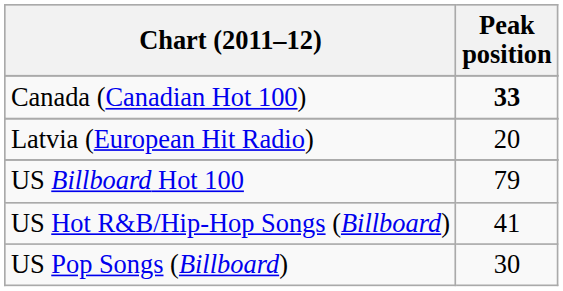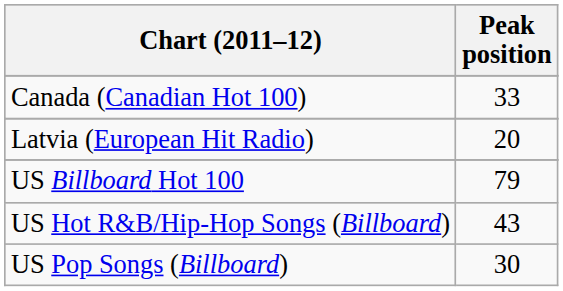Canada (Canadian Hot 100) | Peak position: bold -> normal
US Hot R&B/Hip-Hop Songs (Billboard) | Peak position: 41 -> 43
